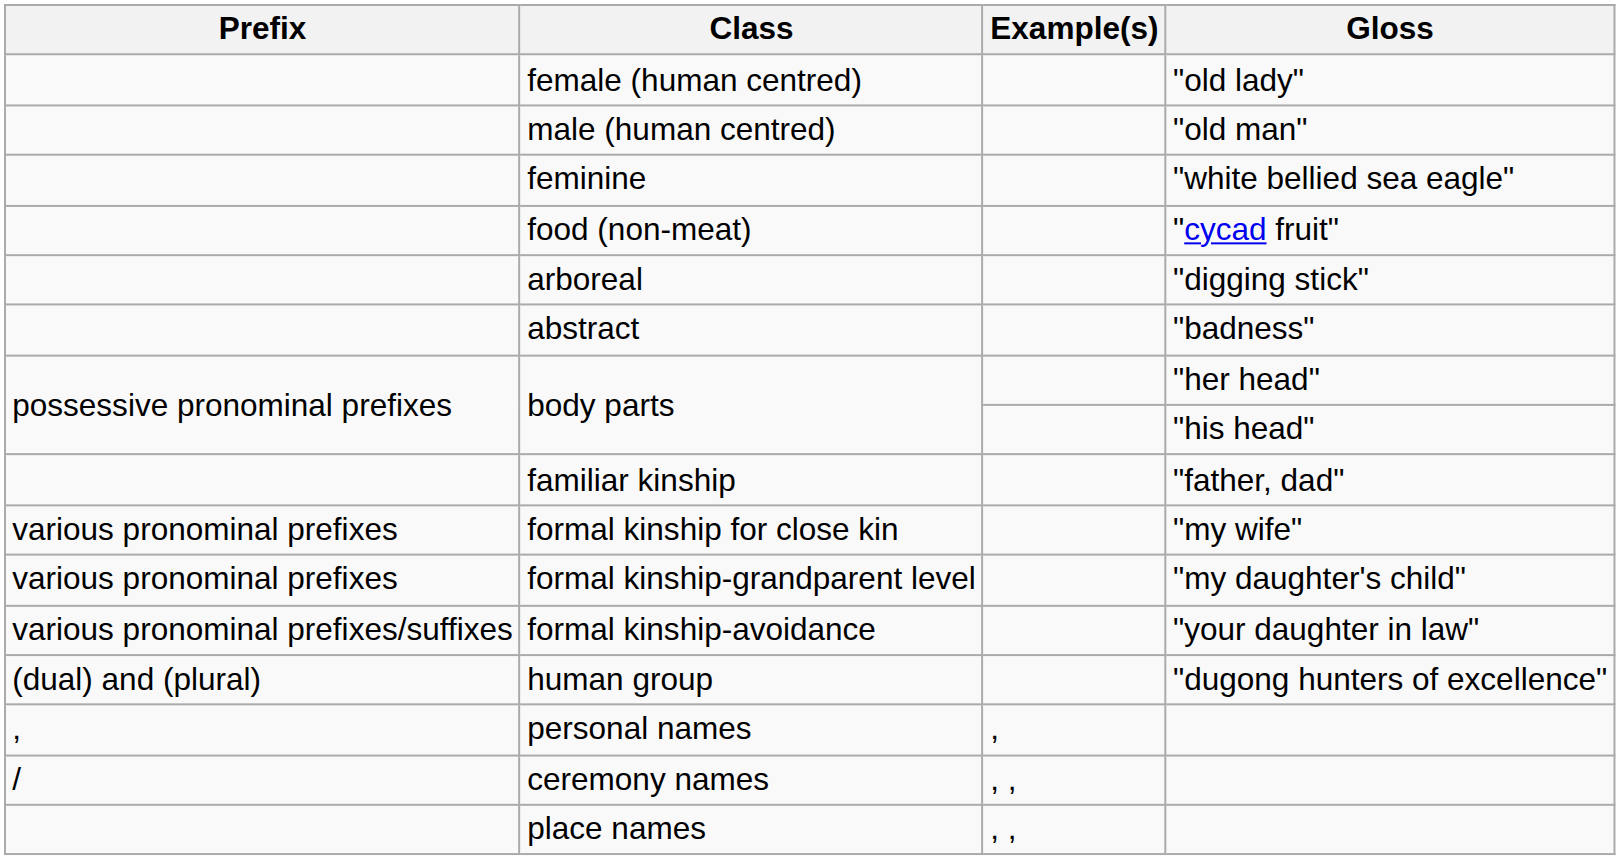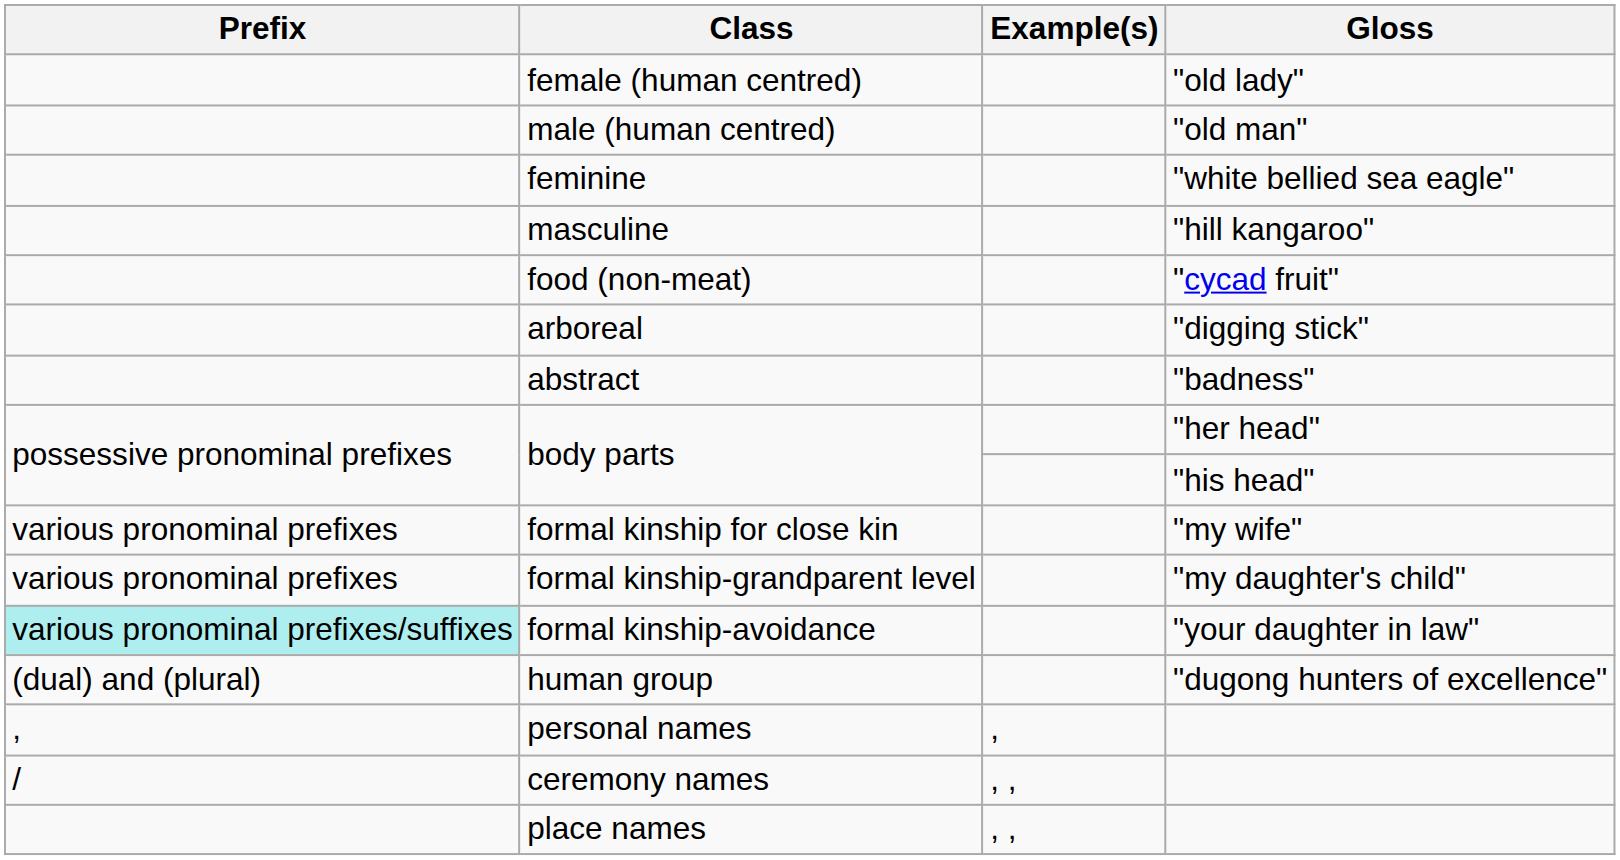+ row: masculine | "hill kangaroo"
- row: familiar kinship | "father, dad"
formal kinship-avoidance | Prefix: no background -> paleturquoise background
